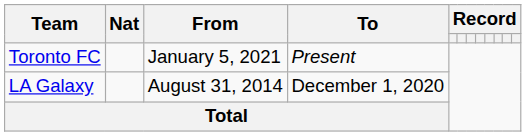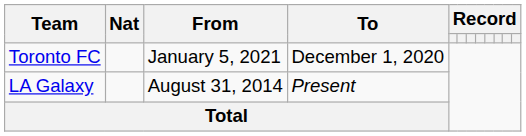Toronto FC | To: Present -> December 1, 2020
LA Galaxy | To: December 1, 2020 -> Present
